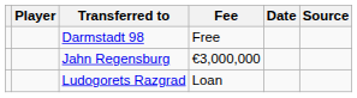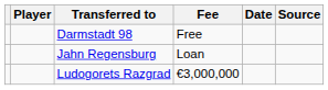Jahn Regensburg | Fee: €3,000,000 -> Loan
Ludogorets Razgrad | Fee: Loan -> €3,000,000
